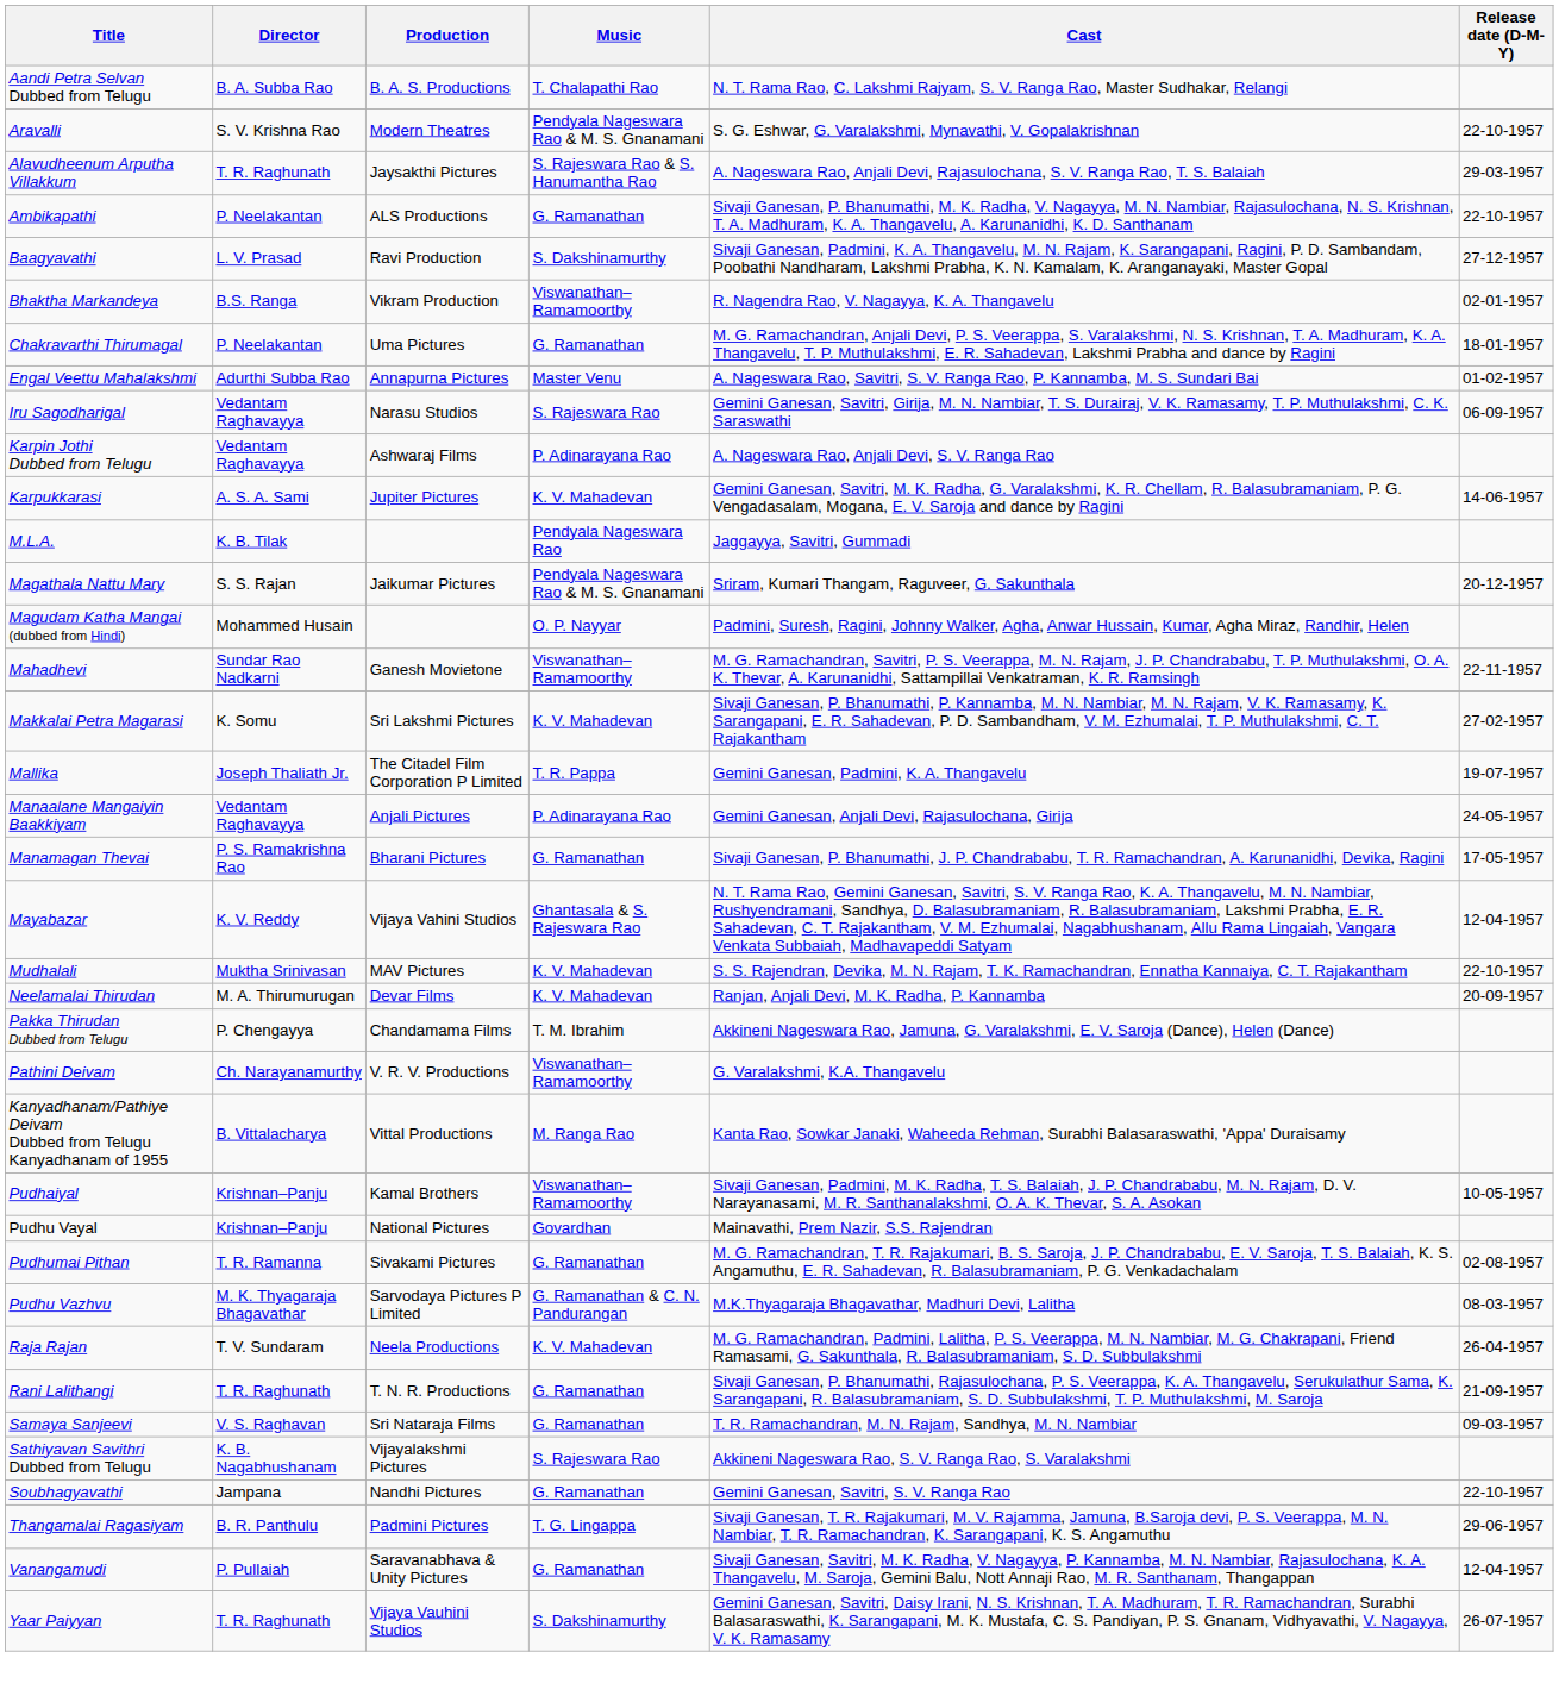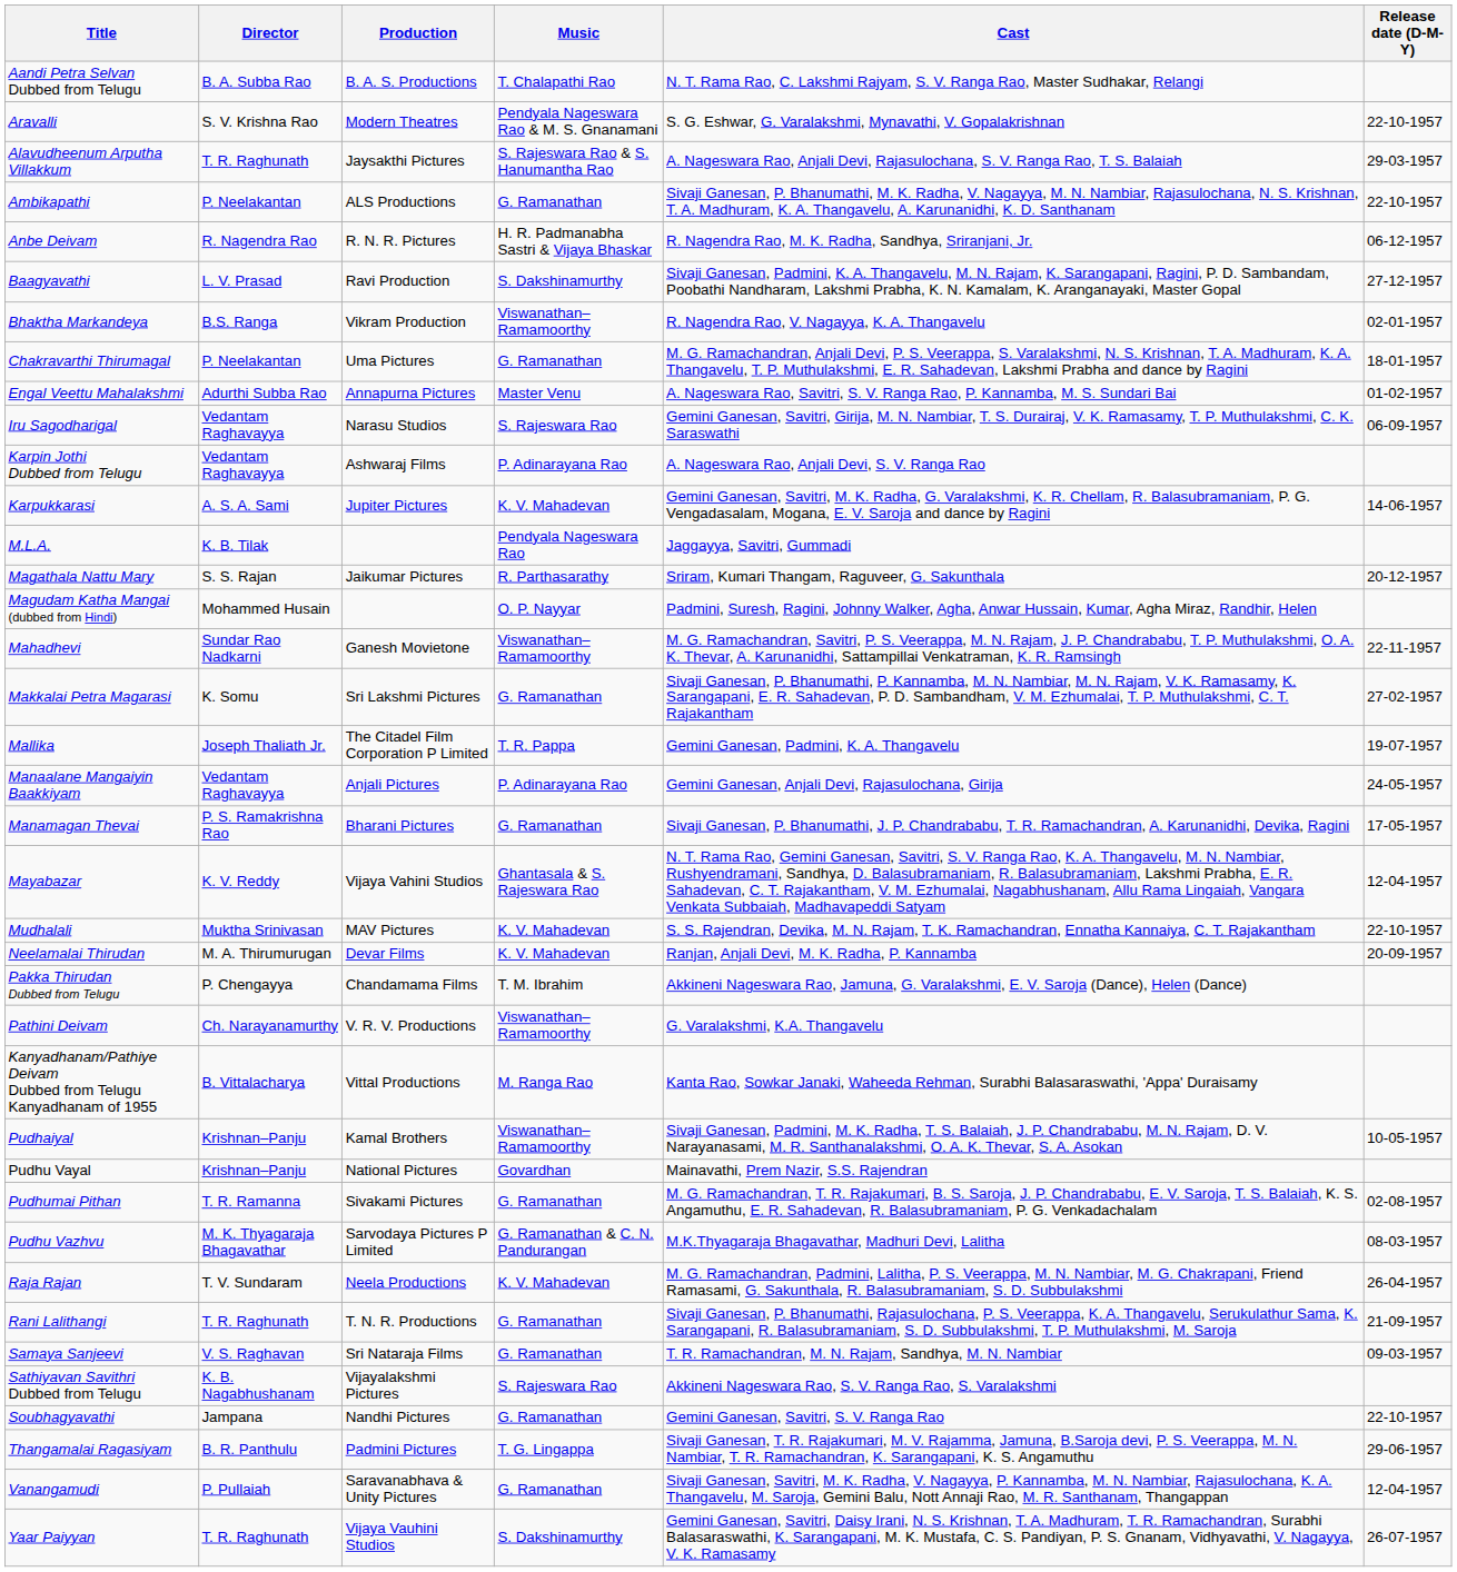+ row: Anbe Deivam | R. Nagendra Rao | R. N. R. Pictures | H. R. Padmanabha Sastri & Vijaya Bhaskar | R. Nagendra Rao, M. K. Radha, Sandhya, Sriranjani, Jr. | 06-12-1957
Magathala Nattu Mary | Music: Pendyala Nageswara Rao & M. S. Gnanamani -> R. Parthasarathy
Makkalai Petra Magarasi | Music: K. V. Mahadevan -> G. Ramanathan
